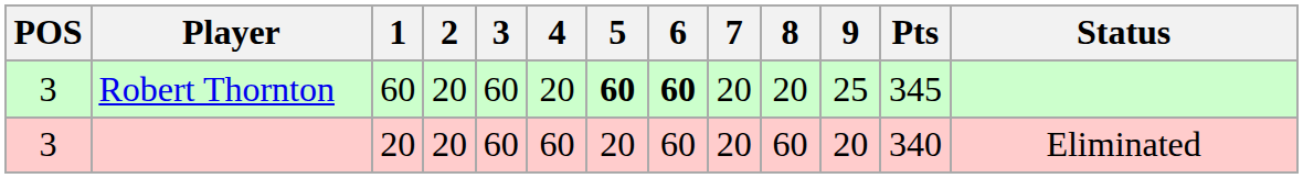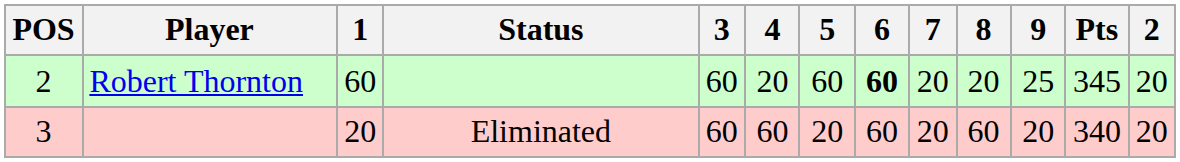columns swapped: 2 <-> Status
Robert Thornton | POS: 3 -> 2
Robert Thornton | 5: bold -> normal
